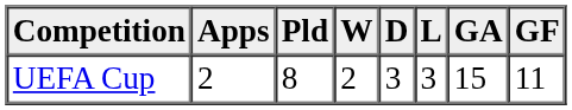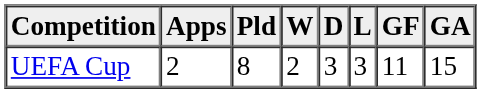columns swapped: GF <-> GA
